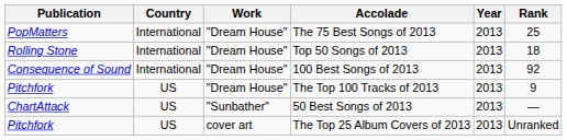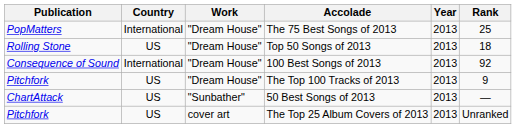Top 50 Songs of 2013 | Country: International -> US
